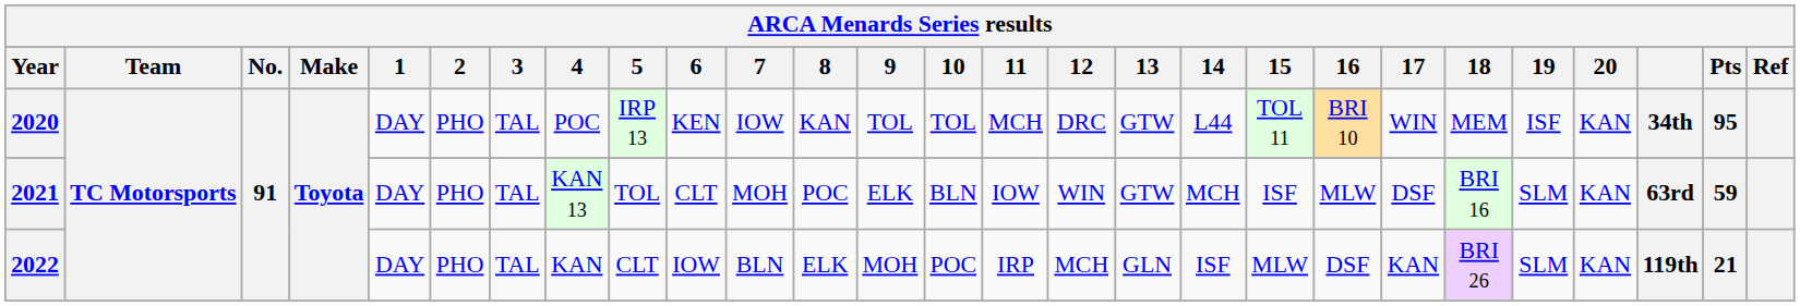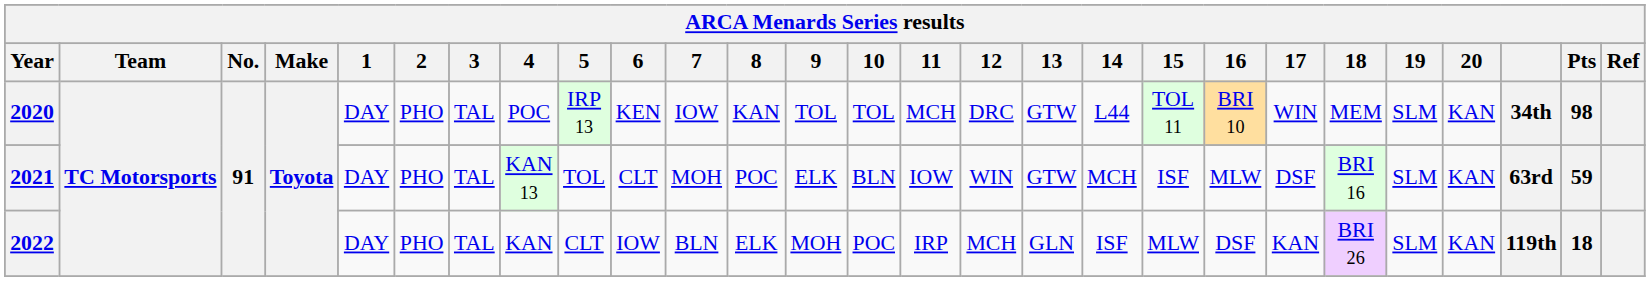2020 | 19: ISF -> SLM
2020 | Pts: 95 -> 98
2022 | Pts: 21 -> 18
